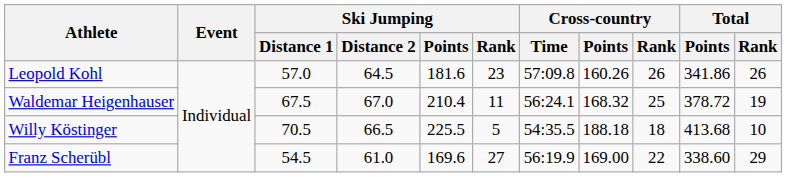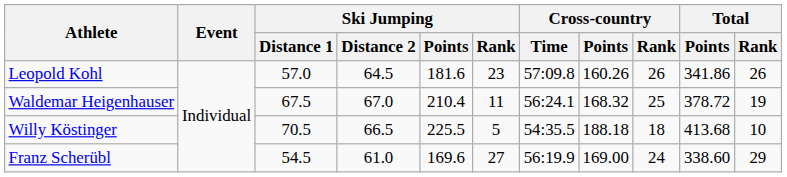Franz Scherübl | Cross-country / Rank: 22 -> 24
